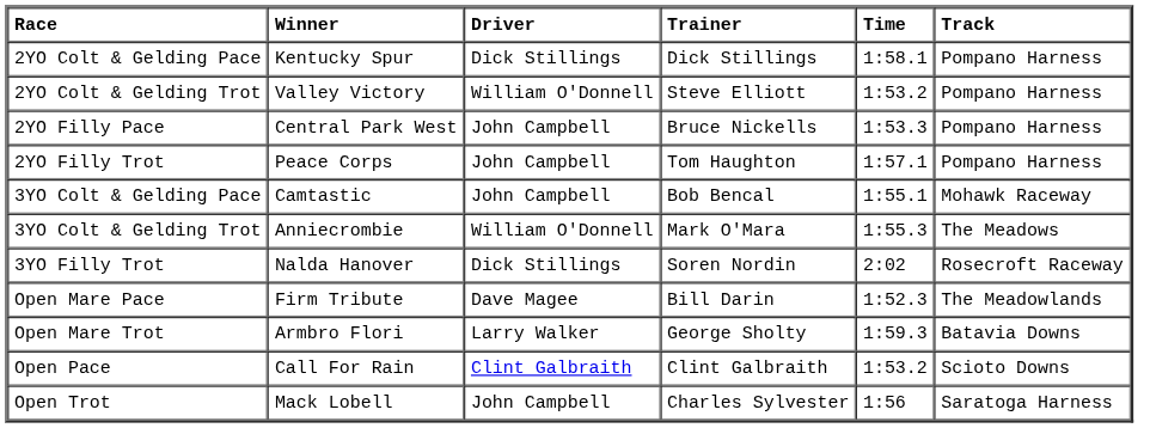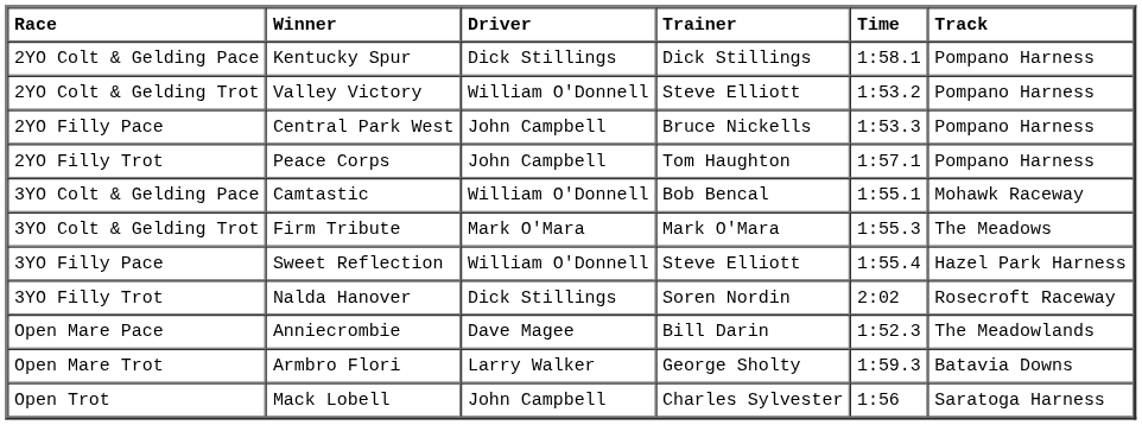3YO Colt & Gelding Pace | Driver: John Campbell -> William O'Donnell
3YO Colt & Gelding Trot | Winner: Anniecrombie -> Firm Tribute
3YO Colt & Gelding Trot | Driver: William O'Donnell -> Mark O'Mara
+ row: 3YO Filly Pace | Sweet Reflection | William O'Donnell | Steve Elliott | 1:55.4 | Hazel Park Harness
Open Mare Pace | Winner: Firm Tribute -> Anniecrombie
- row: Open Pace | Call For Rain | Clint Galbraith | Clint Galbraith | 1:53.2 | Scioto Downs
